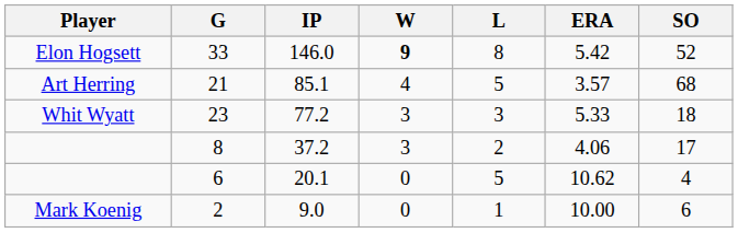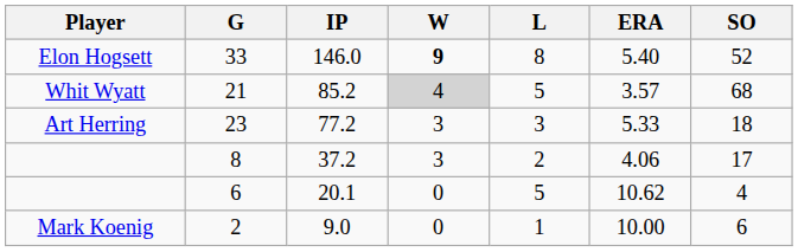33 | ERA: 5.42 -> 5.40
21 | Player: Art Herring -> Whit Wyatt
21 | IP: 85.1 -> 85.2
21 | W: no background -> lightgrey background
23 | Player: Whit Wyatt -> Art Herring
